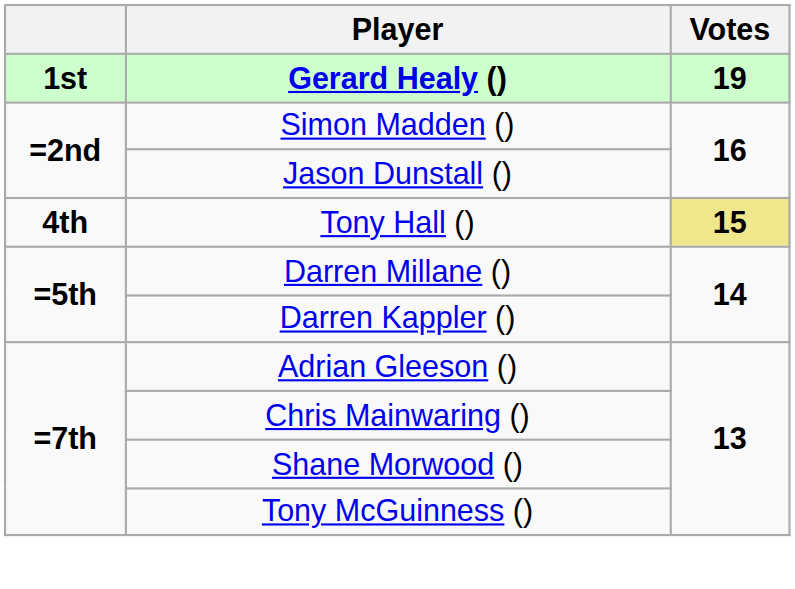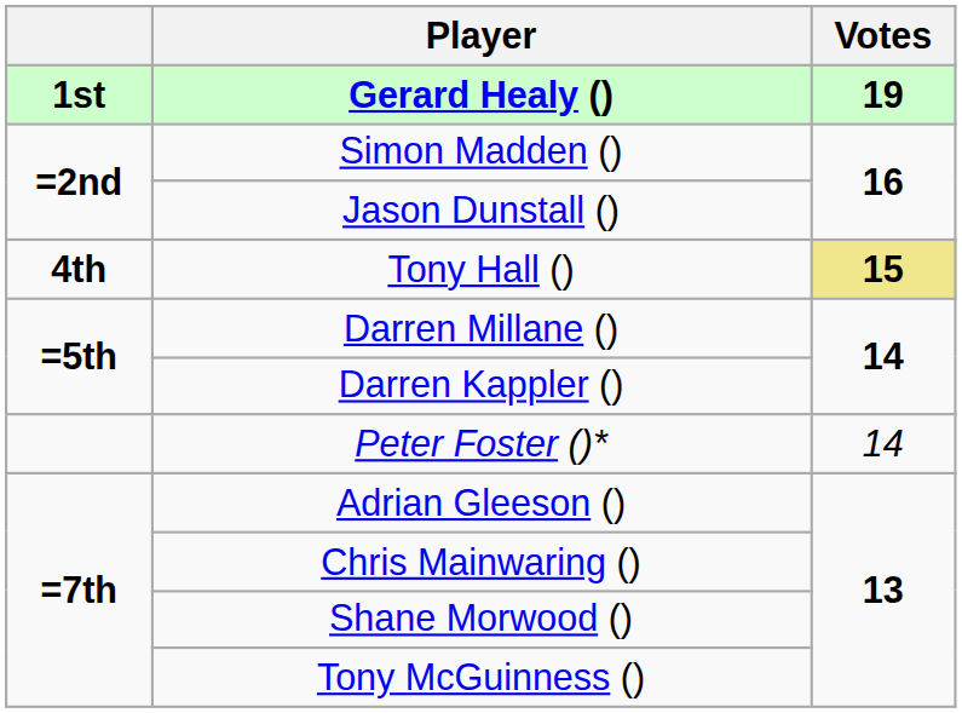+ row: Peter Foster ()* | 14
